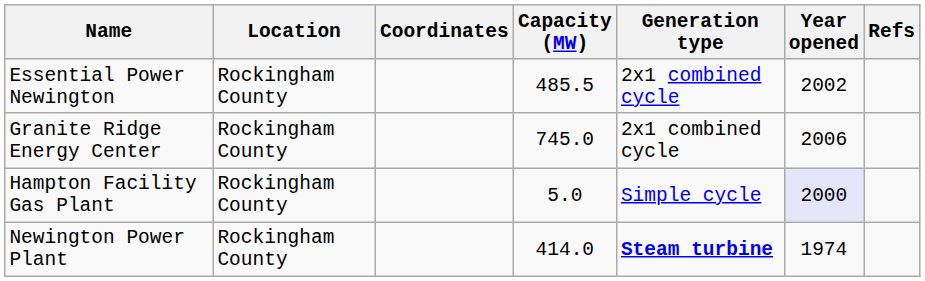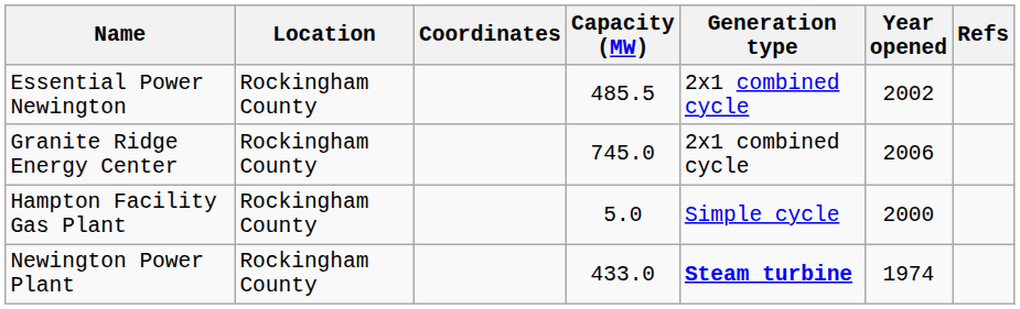Hampton Facility Gas Plant | Year opened: lavender background -> no background
Newington Power Plant | Capacity (MW): 414.0 -> 433.0
